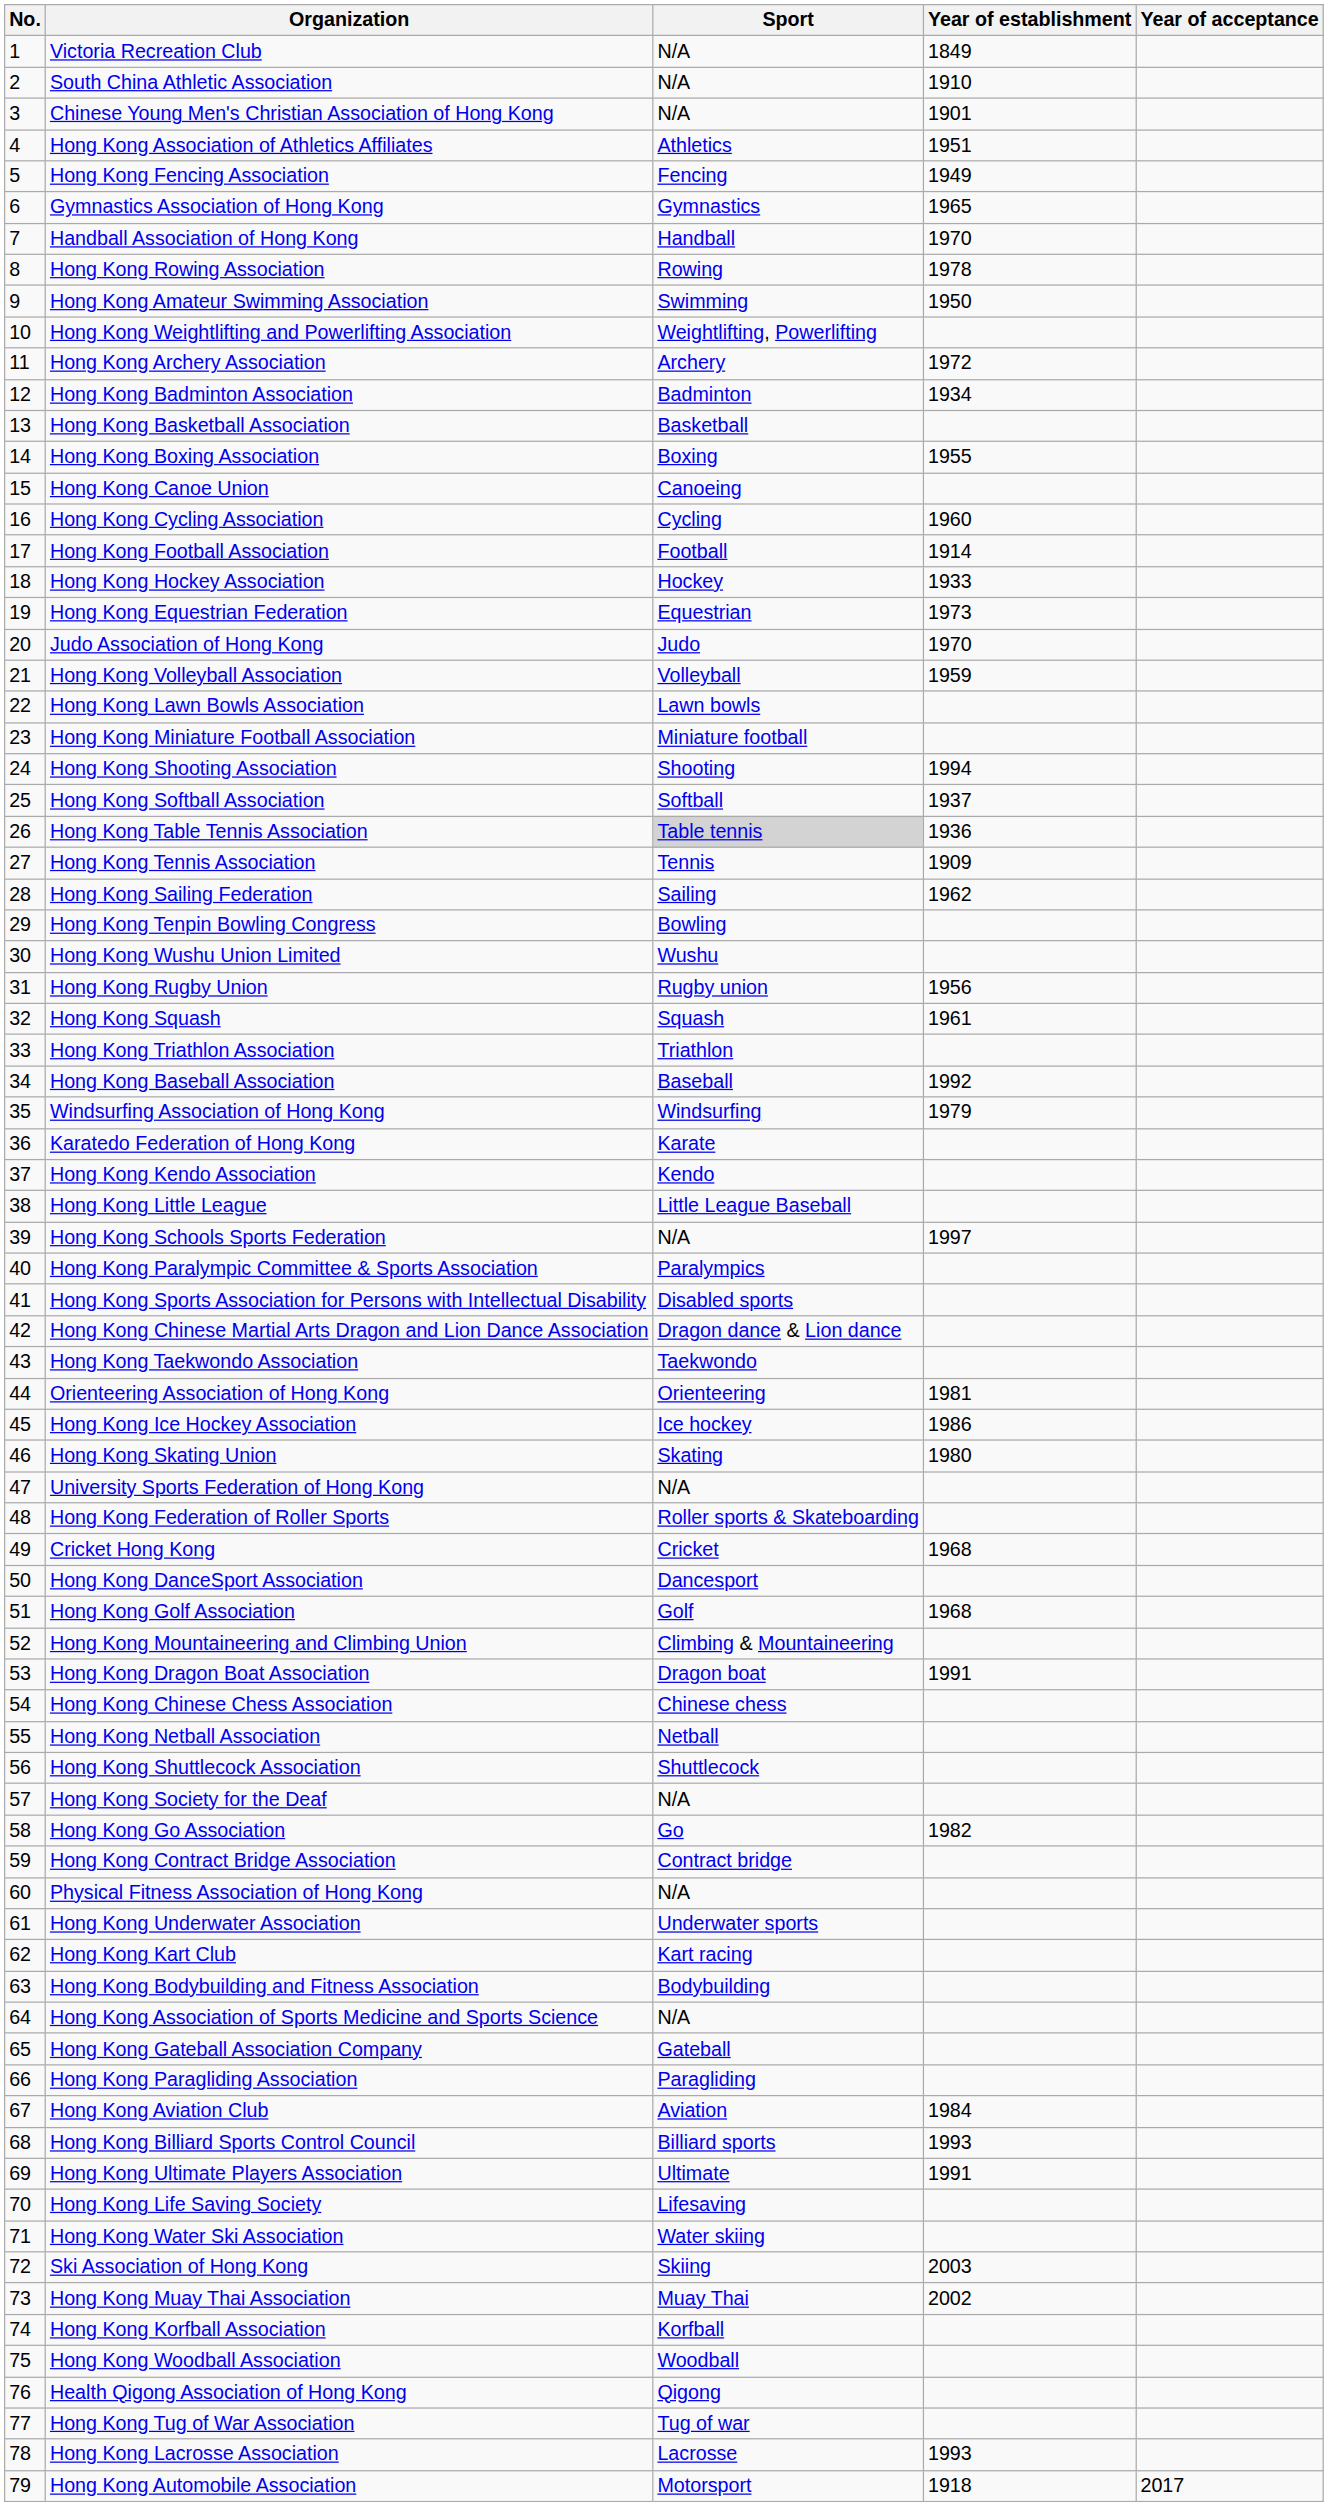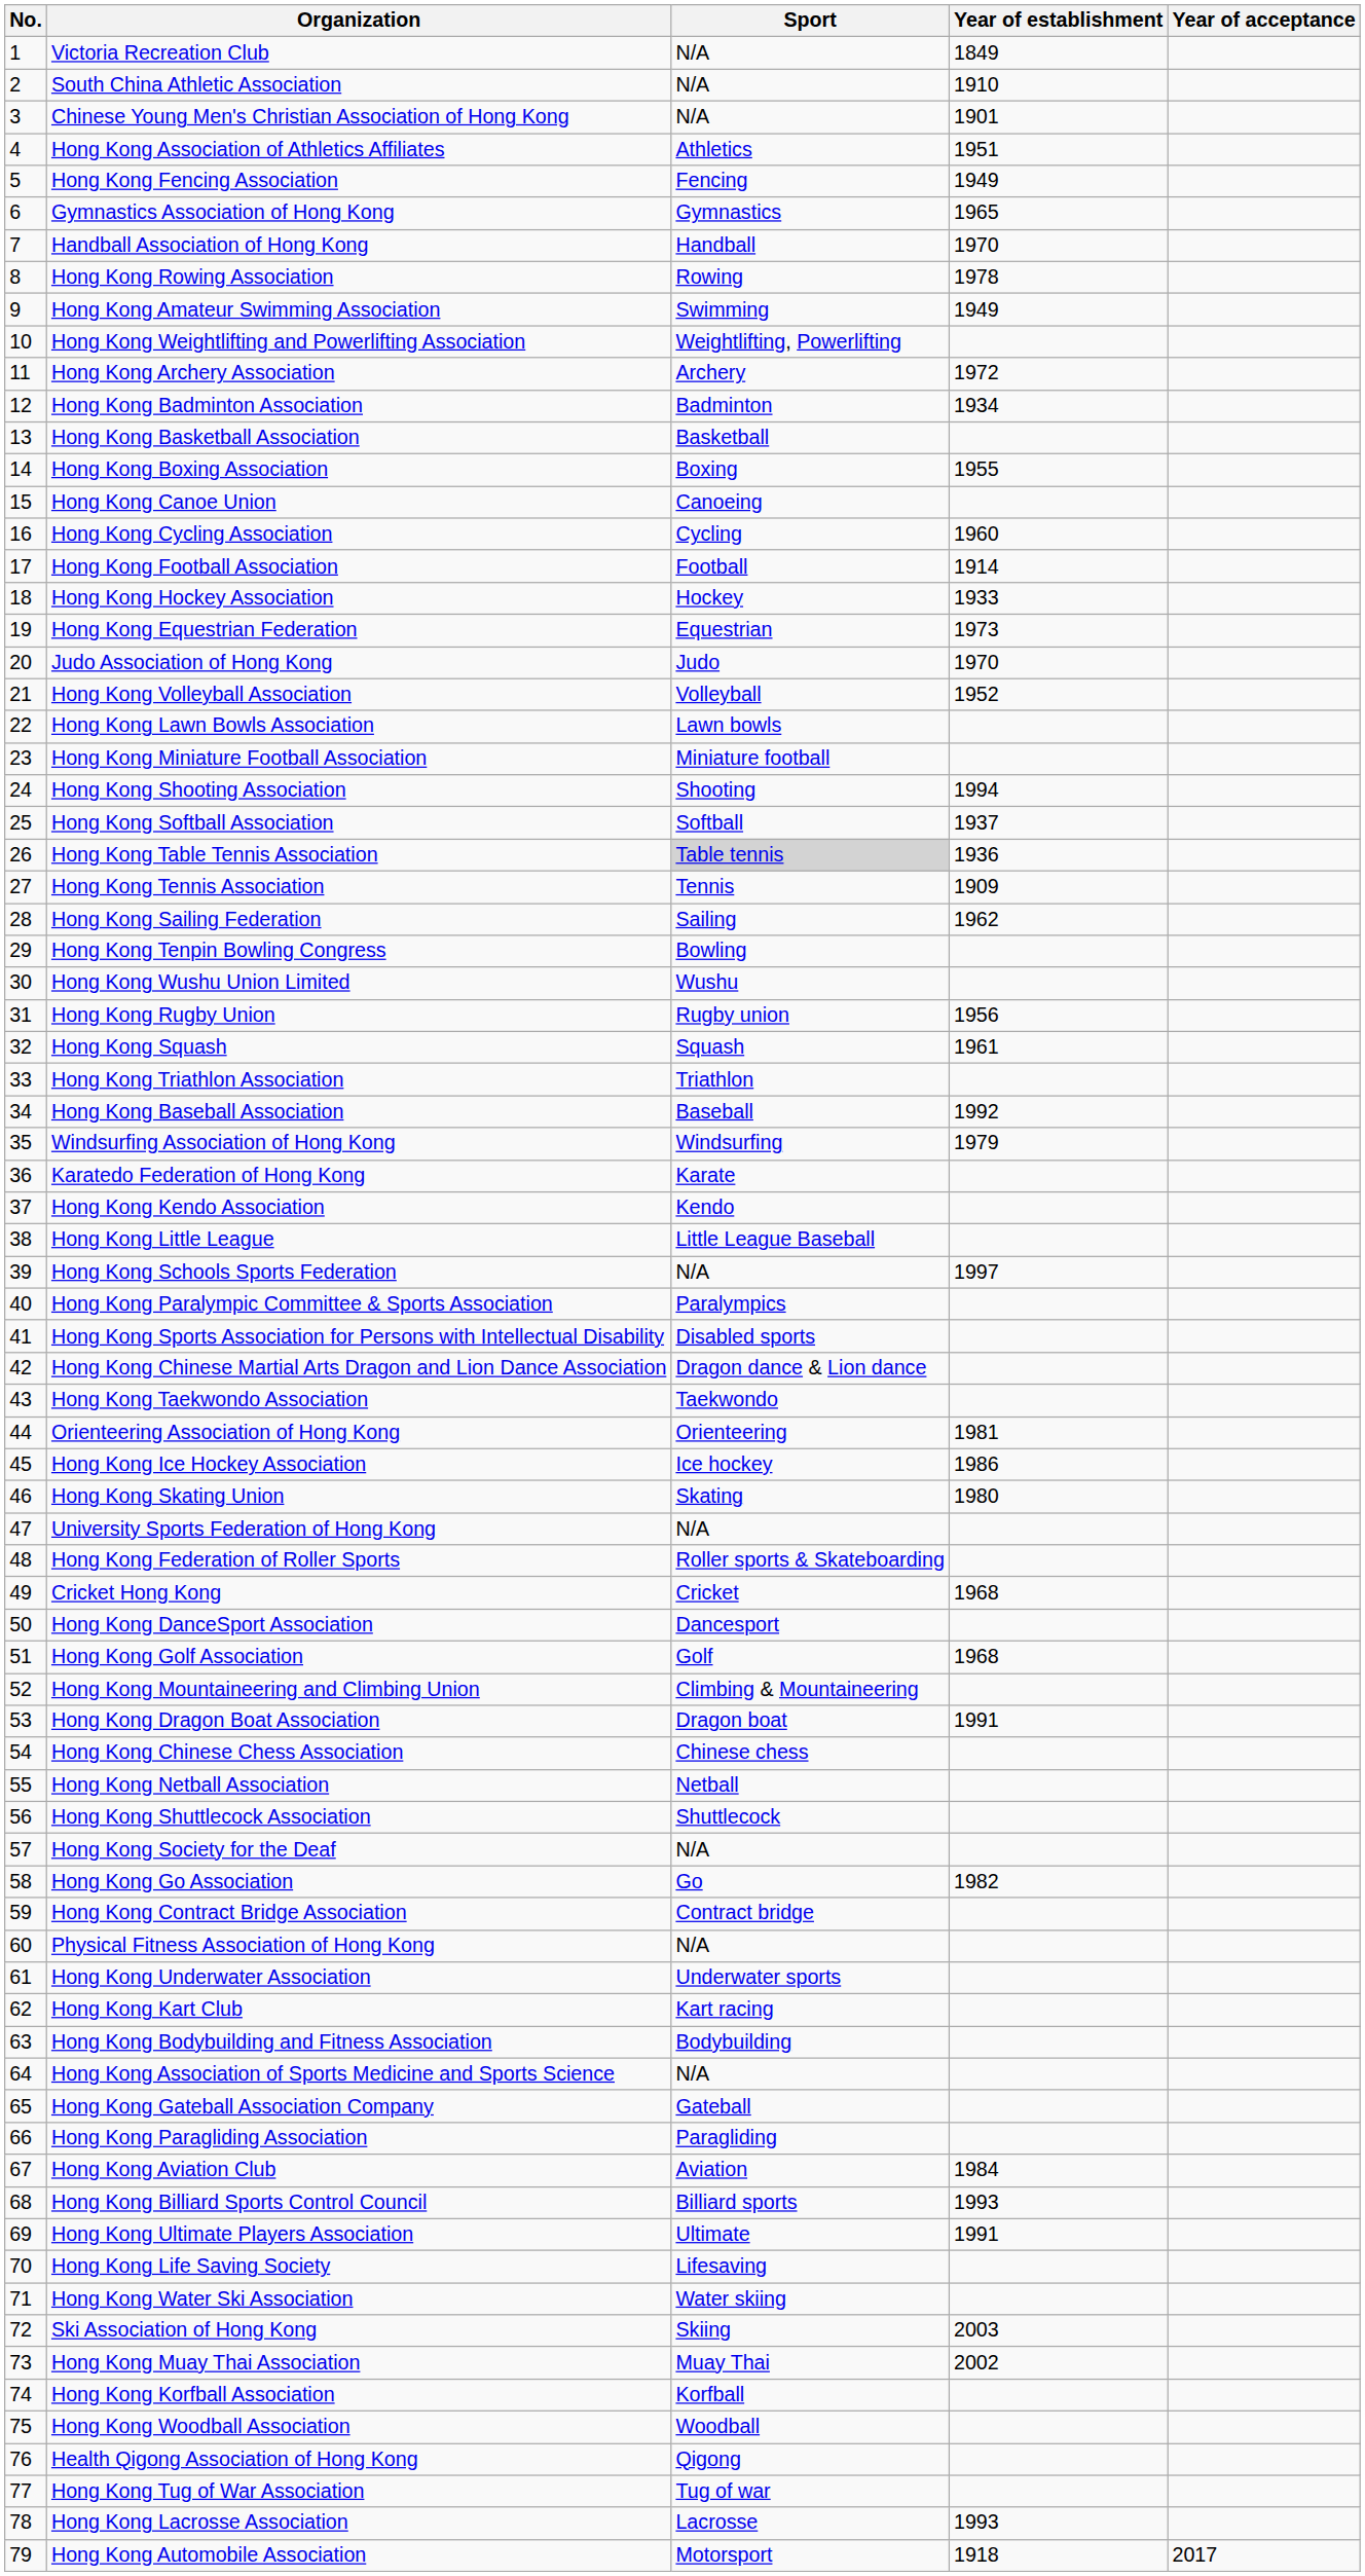Hong Kong Amateur Swimming Association | Year of establishment: 1950 -> 1949
Hong Kong Volleyball Association | Year of establishment: 1959 -> 1952
